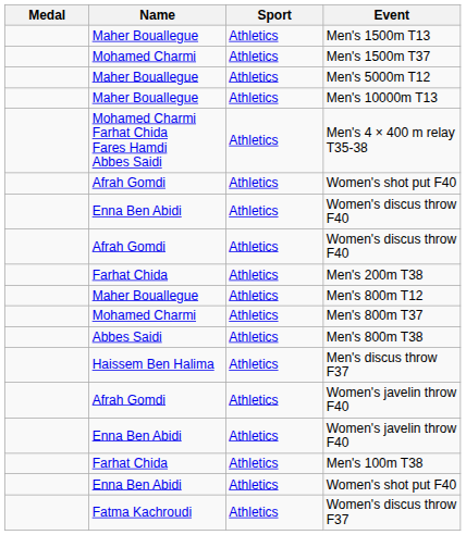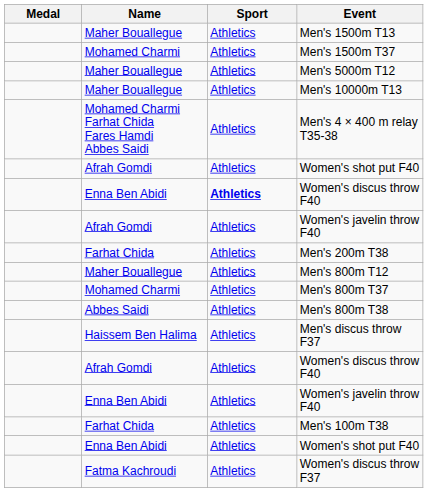Enna Ben Abidi / Women's discus throw F40 | Sport: normal -> bold
rows swapped: Afrah Gomdi / Women's javelin throw F40 <-> Afrah Gomdi / Women's discus throw F40
